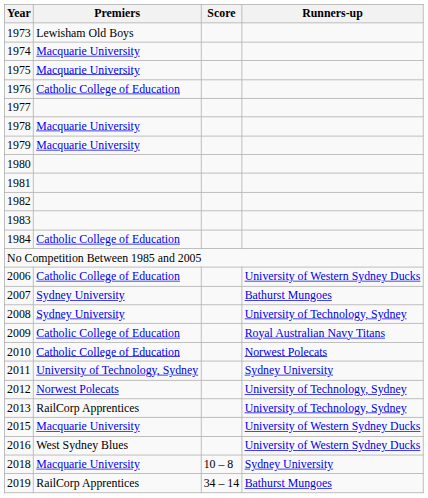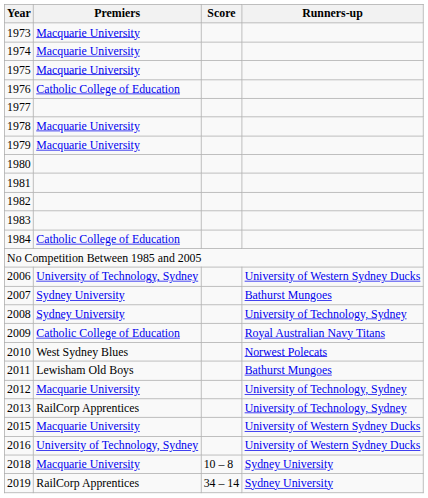1973 | Premiers: Lewisham Old Boys -> Macquarie University
2006 | Premiers: Catholic College of Education -> University of Technology, Sydney
2010 | Premiers: Catholic College of Education -> West Sydney Blues
2011 | Premiers: University of Technology, Sydney -> Lewisham Old Boys
2011 | Runners-up: Sydney University -> Bathurst Mungoes
2012 | Premiers: Norwest Polecats -> Macquarie University
2016 | Premiers: West Sydney Blues -> University of Technology, Sydney
2019 | Runners-up: Bathurst Mungoes -> Sydney University
